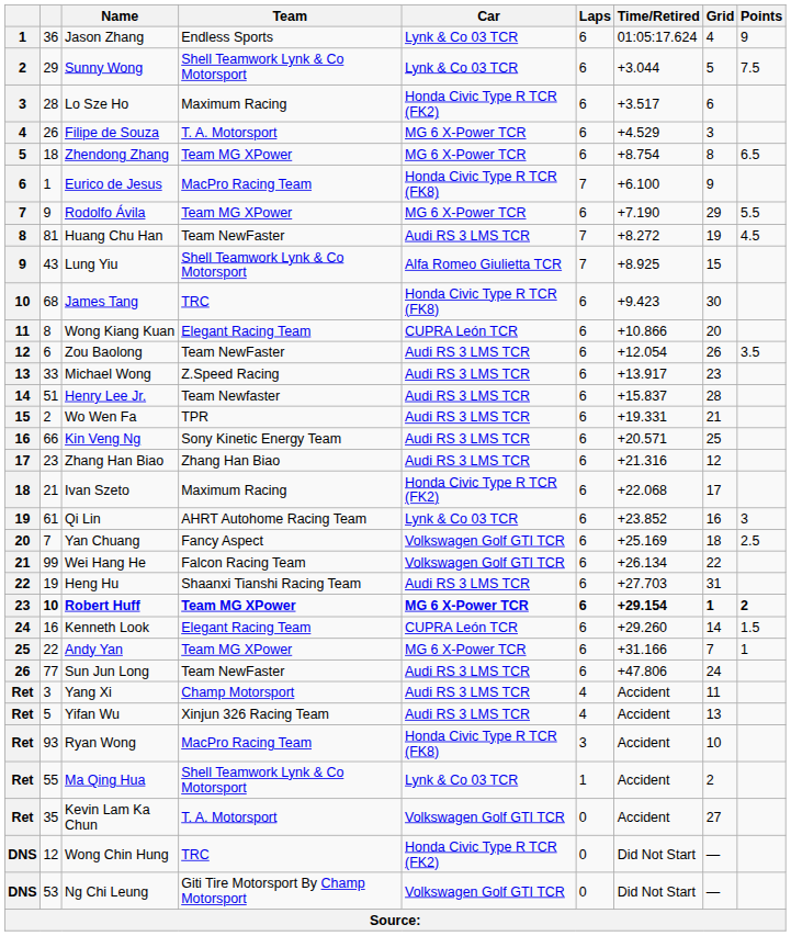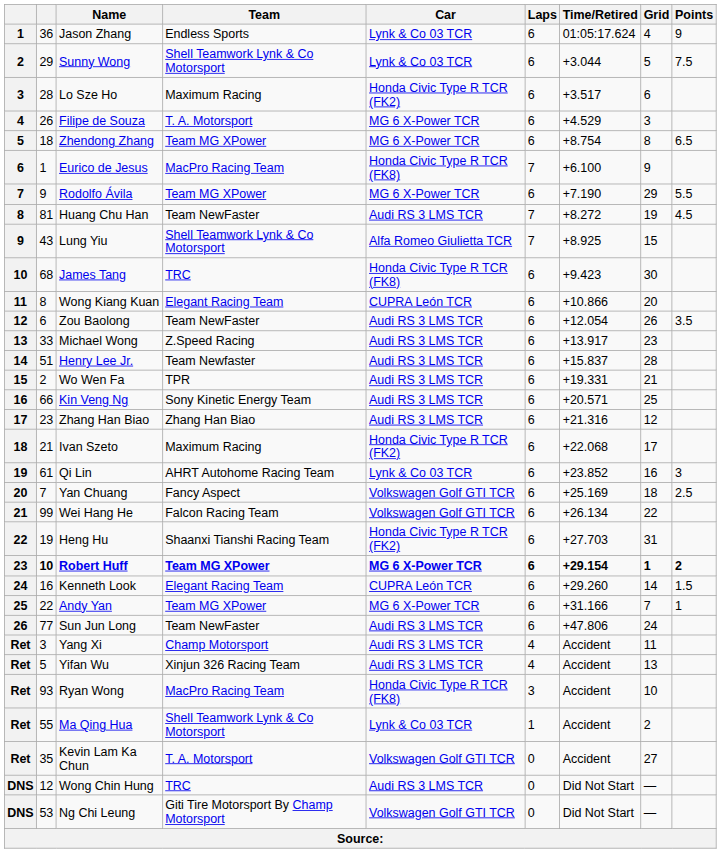Heng Hu | Car: Audi RS 3 LMS TCR -> Honda Civic Type R TCR (FK2)
Wong Chin Hung | Car: Honda Civic Type R TCR (FK2) -> Audi RS 3 LMS TCR
